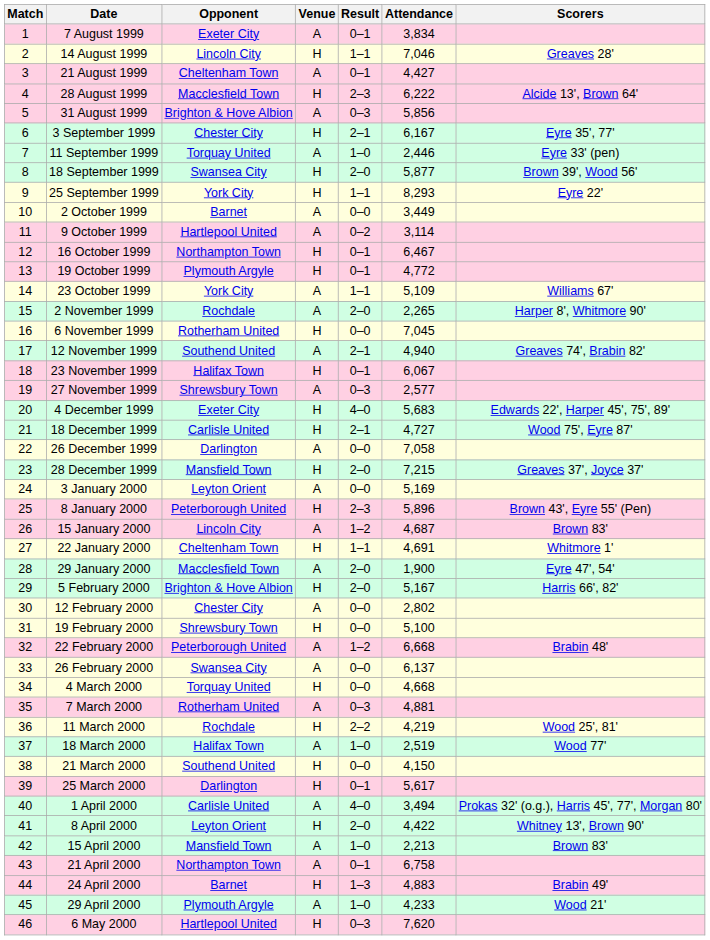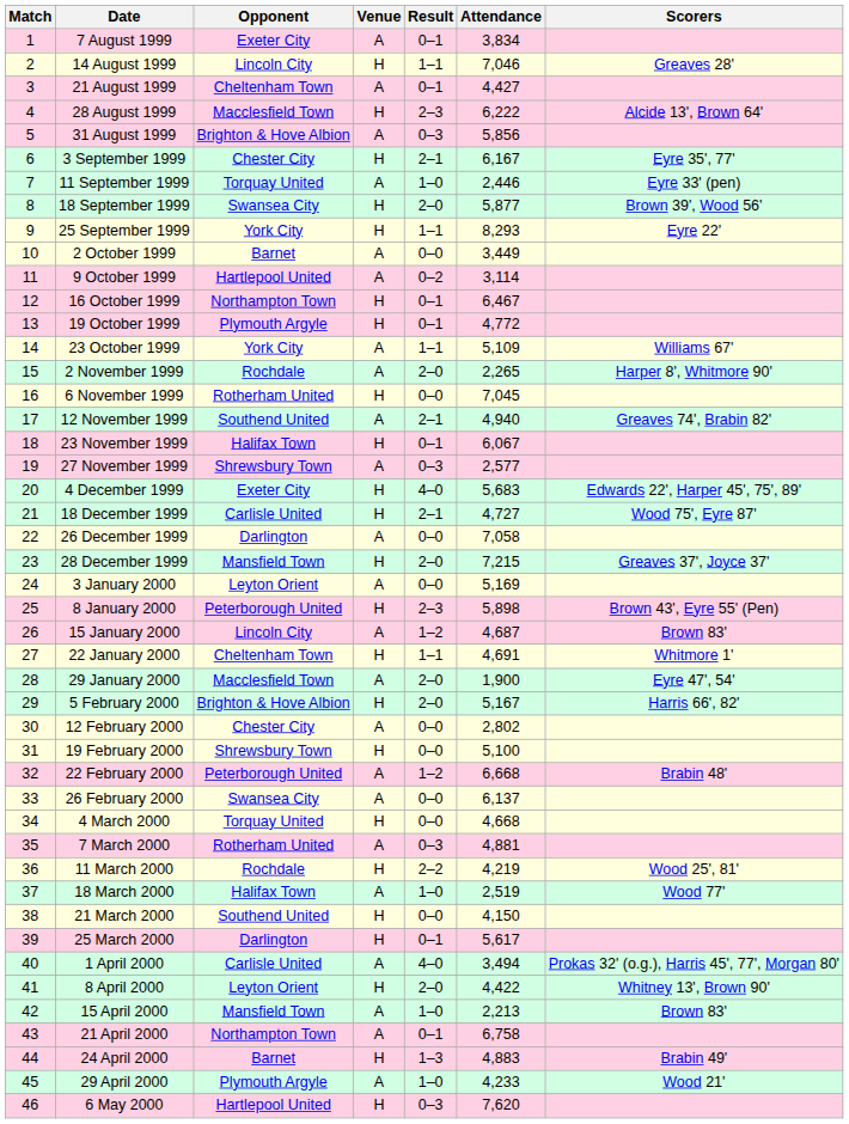8 January 2000 | Attendance: 5,896 -> 5,898
